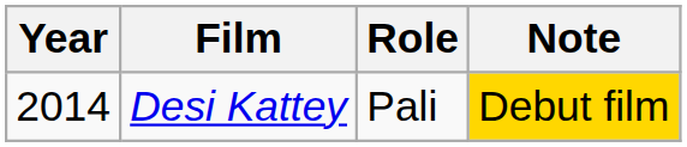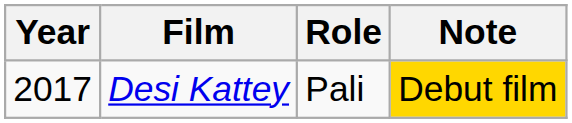Desi Kattey | Year: 2014 -> 2017
